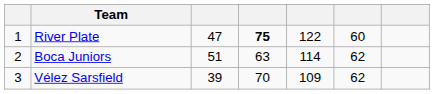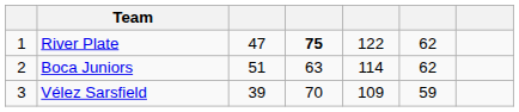River Plate | column 6: 60 -> 62
Vélez Sarsfield | column 6: 62 -> 59
